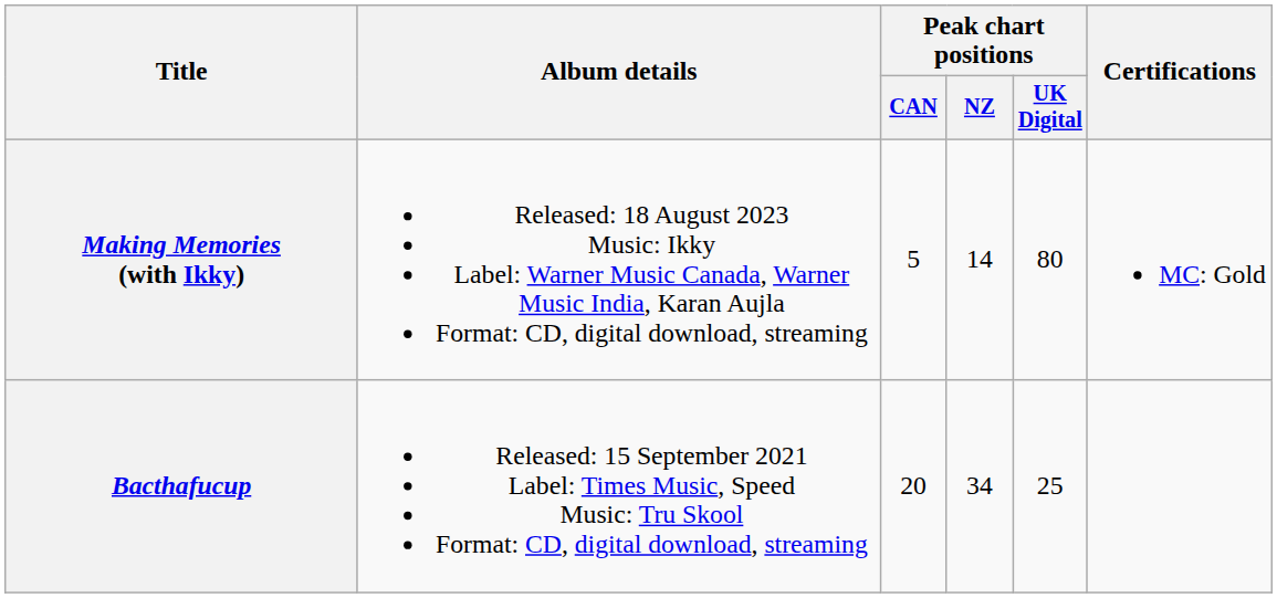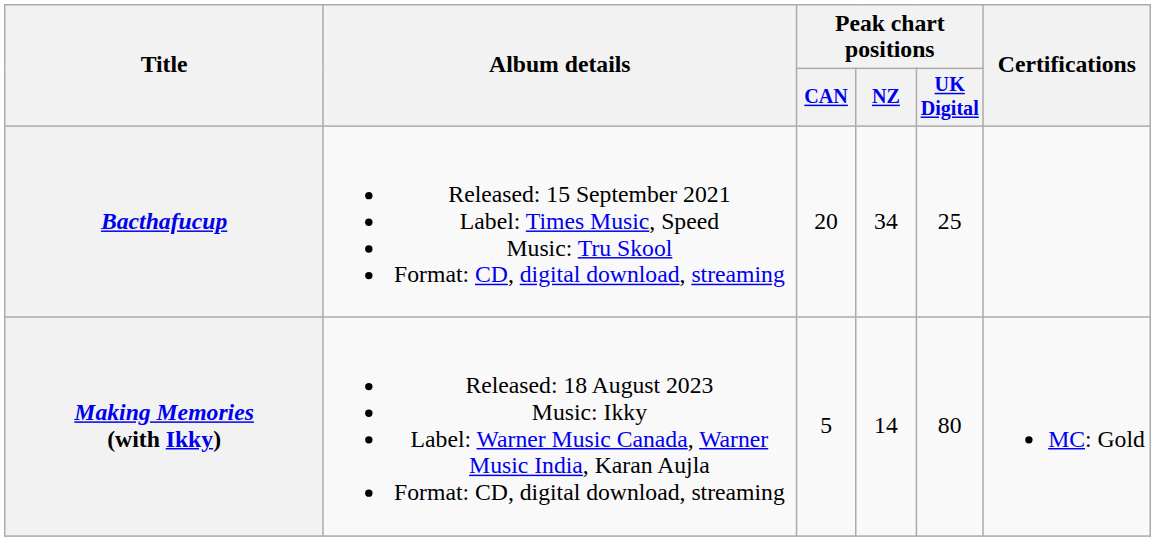rows swapped: Bacthafucup <-> Making Memories (with Ikky)
